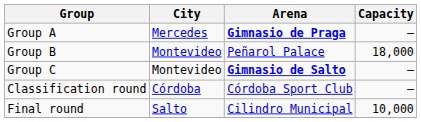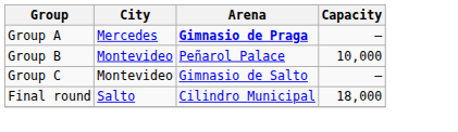Group B | Capacity: 18,000 -> 10,000
Group C | Arena: bold -> normal
- row: Classification round | Córdoba | Córdoba Sport Club | –
Final round | Capacity: 10,000 -> 18,000
